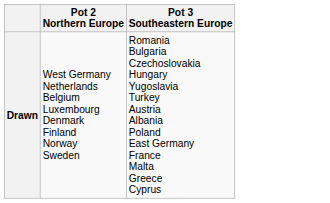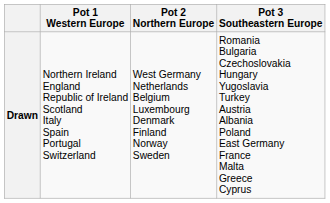+ column: Pot 1 Western Europe | Northern Ireland England Republic of Ireland Scotland Italy Spain Portugal Switzerland
